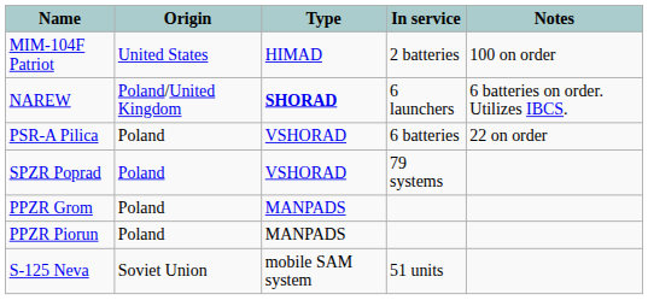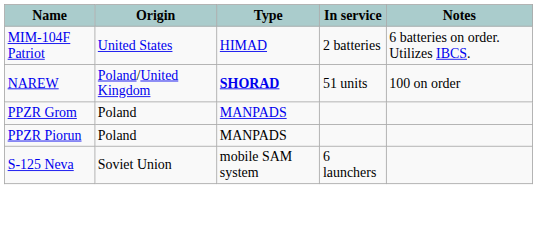MIM-104F Patriot | Notes: 100 on order -> 6 batteries on order. Utilizes IBCS.
NAREW | In service: 6 launchers -> 51 units
NAREW | Notes: 6 batteries on order. Utilizes IBCS. -> 100 on order
- row: PSR-A Pilica | Poland | VSHORAD | 6 batteries | 22 on order
- row: SPZR Poprad | Poland | VSHORAD | 79 systems
S-125 Neva | In service: 51 units -> 6 launchers
